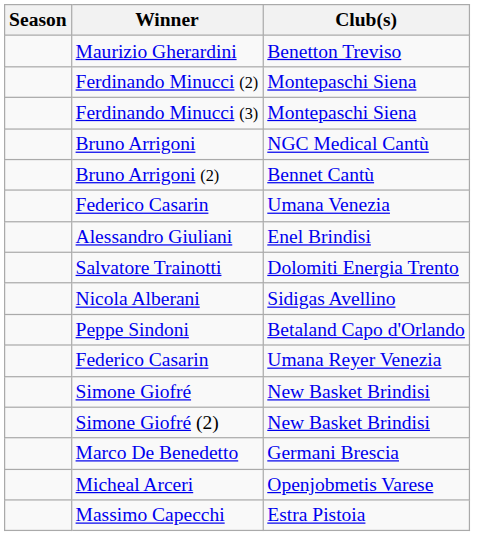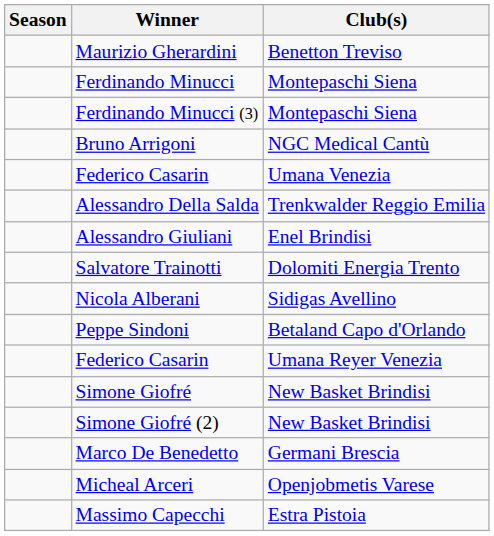+ row: Ferdinando Minucci | Montepaschi Siena
- row: Ferdinando Minucci (2) | Montepaschi Siena
- row: Bruno Arrigoni (2) | Bennet Cantù
+ row: Alessandro Della Salda | Trenkwalder Reggio Emilia
